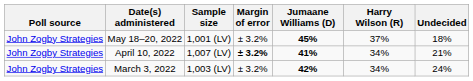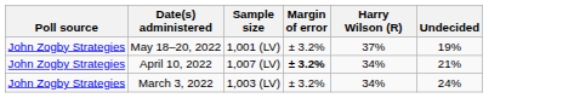- column: Jumaane Williams (D) | 45% | 41% | 42%
May 18–20, 2022 | Undecided: 18% -> 19%
